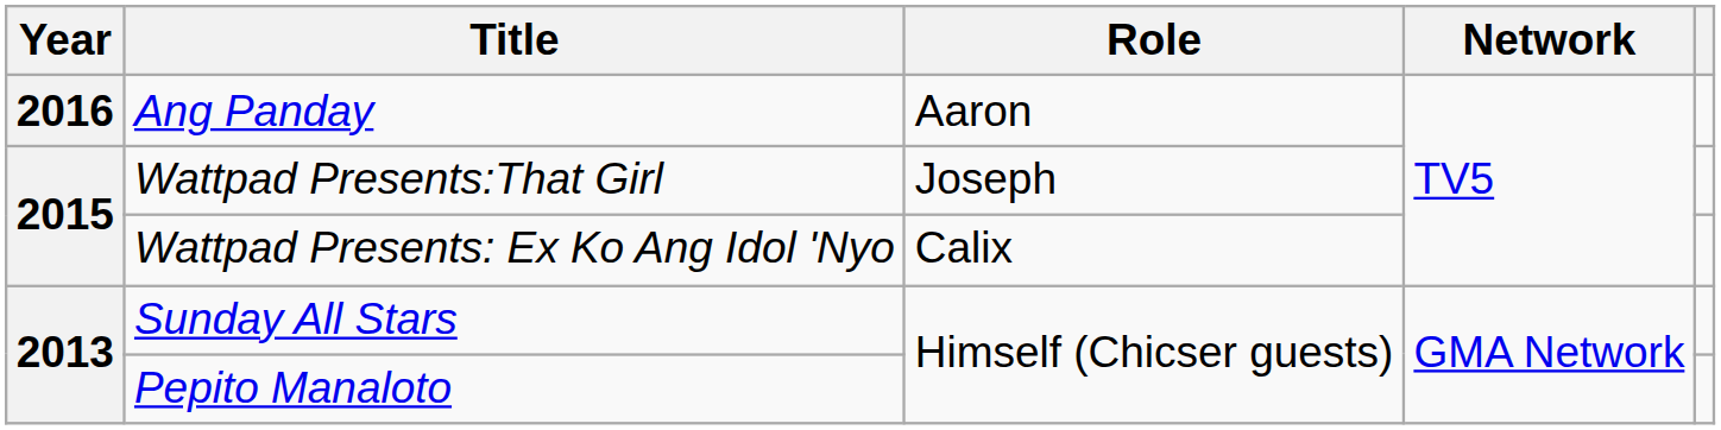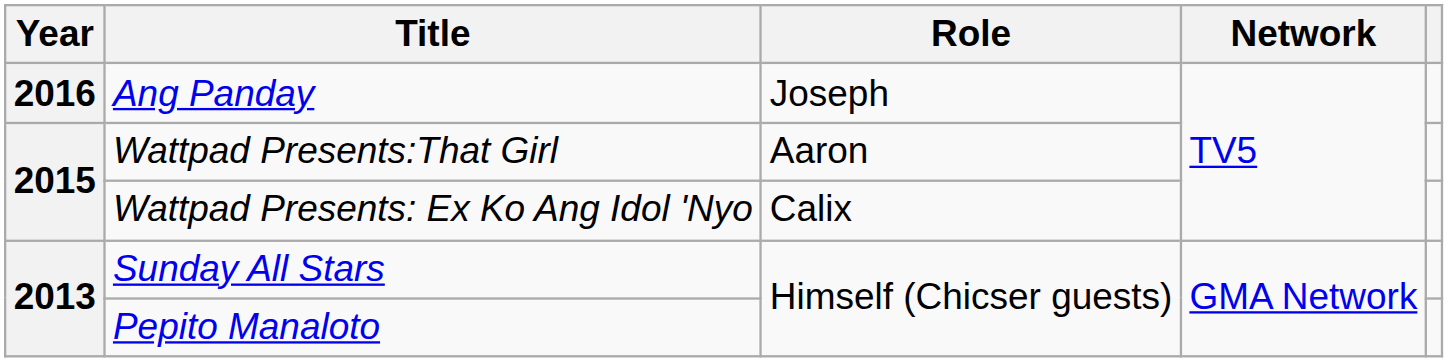Ang Panday | Role: Aaron -> Joseph
Wattpad Presents:That Girl | Role: Joseph -> Aaron
